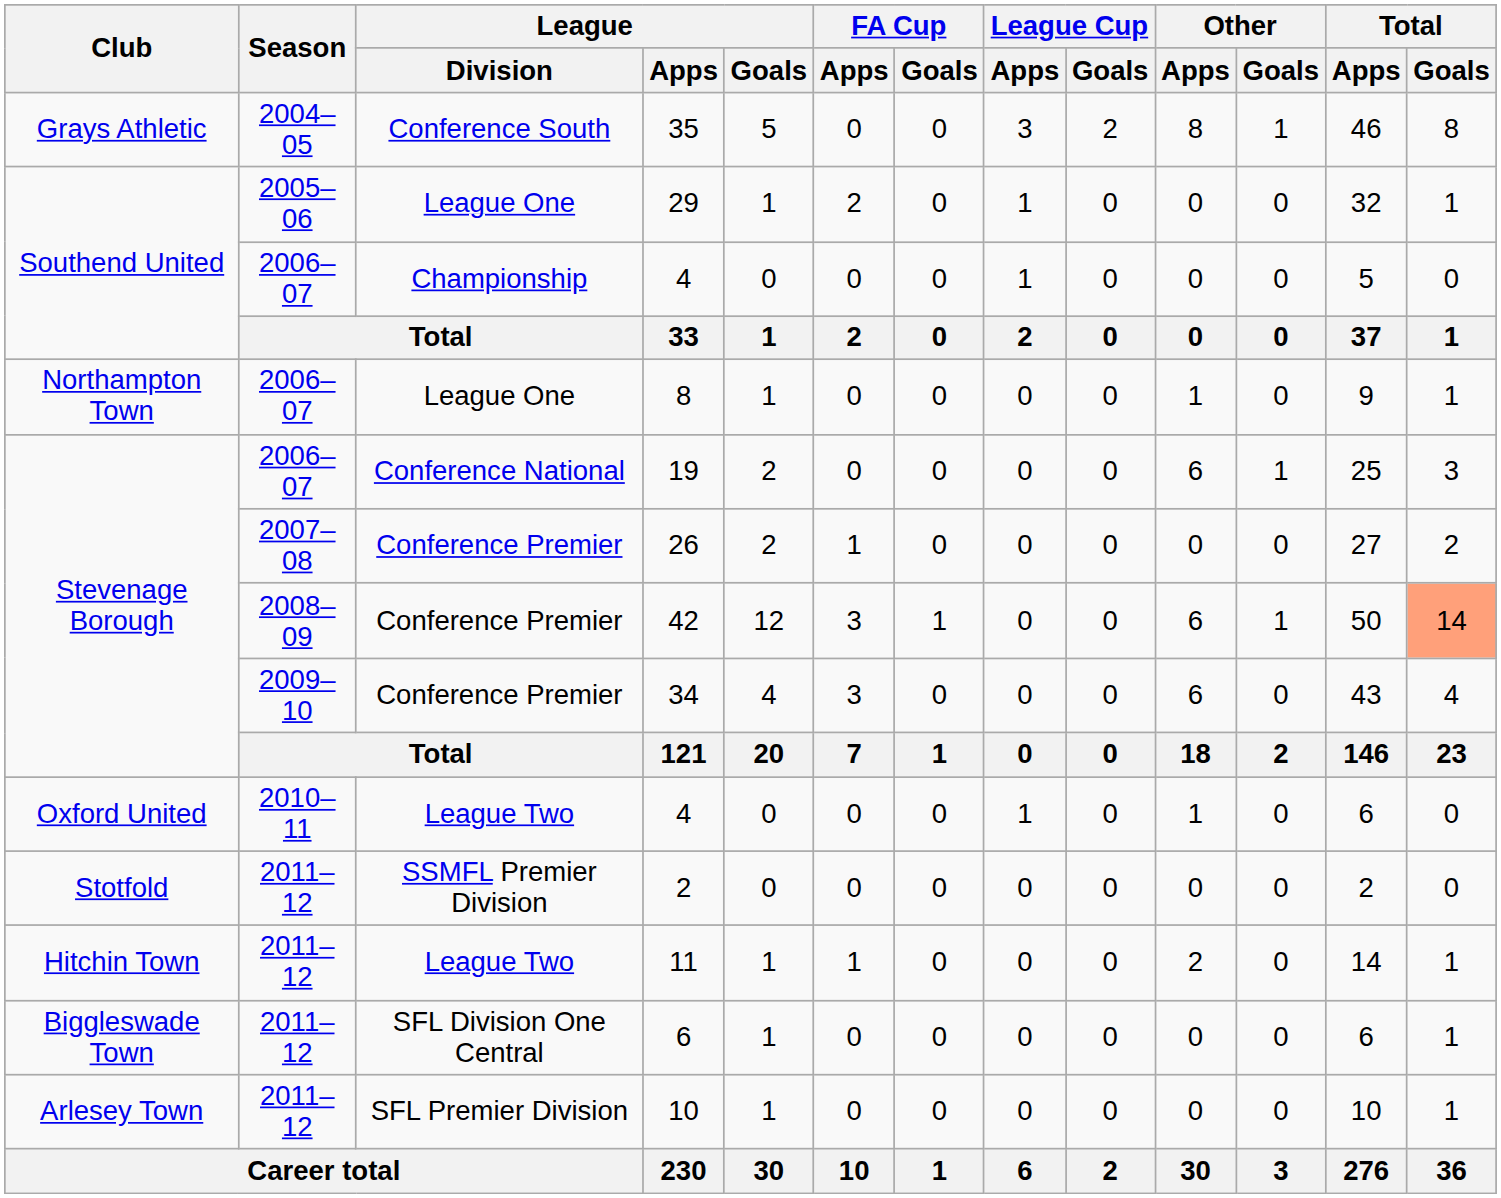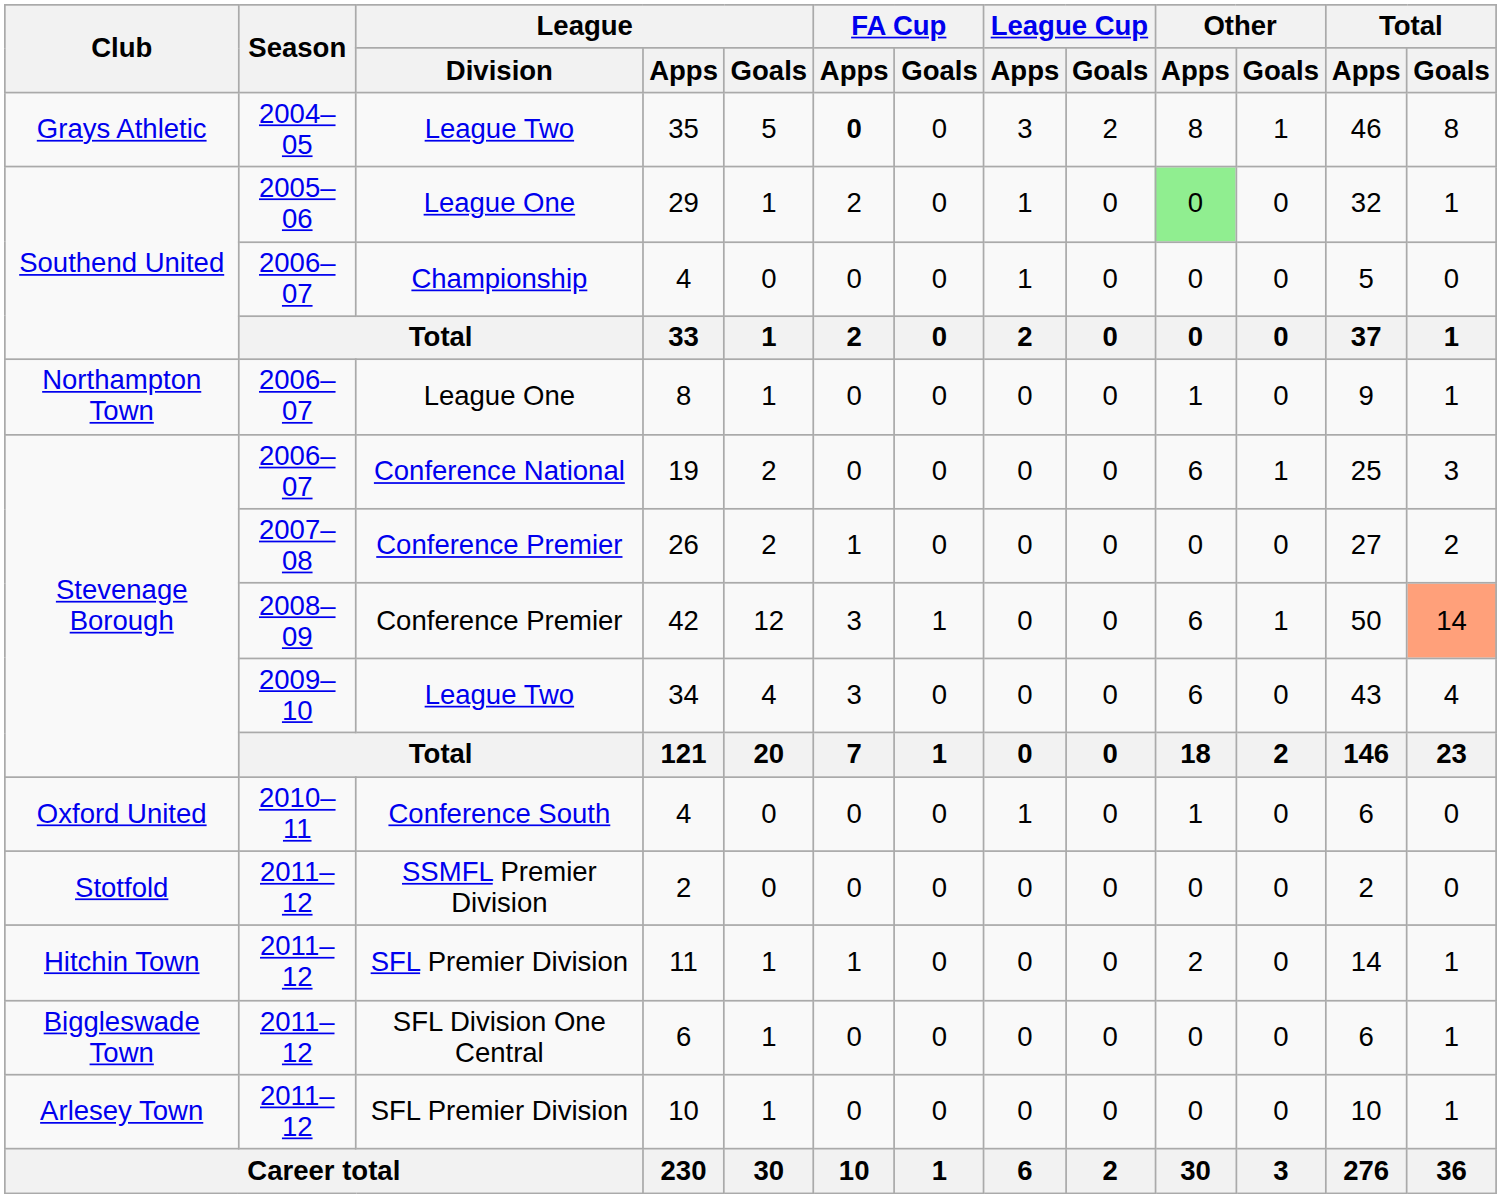35 | League / Division: Conference South -> League Two
35 | FA Cup / Apps: normal -> bold
29 | Other / Apps: no background -> lightgreen background
34 | League / Division: Conference Premier -> League Two
Oxford United / 4 | League / Division: League Two -> Conference South
11 | League / Division: League Two -> SFL Premier Division
